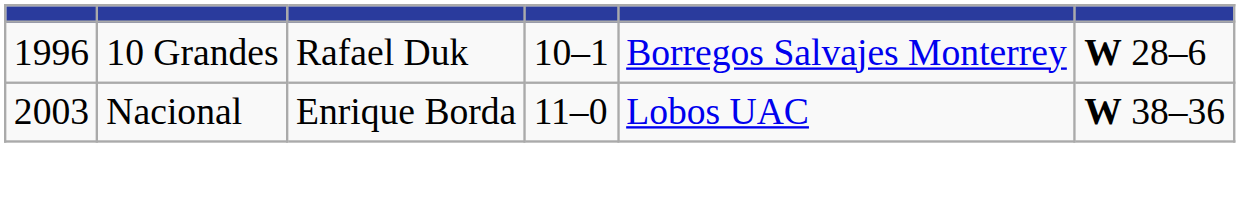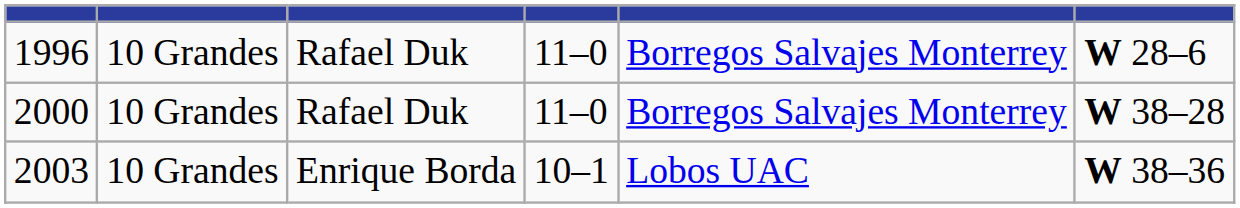1996 | column 4: 10–1 -> 11–0
+ row: 2000 | 10 Grandes | Rafael Duk | 11–0 | Borregos Salvajes Monterrey | W 38–28
2003 | column 2: Nacional -> 10 Grandes
2003 | column 4: 11–0 -> 10–1
